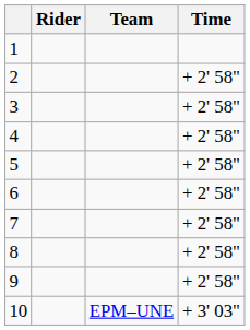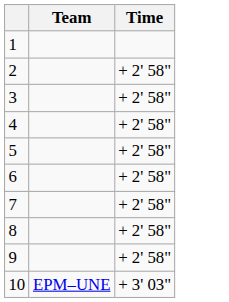- column: Rider
